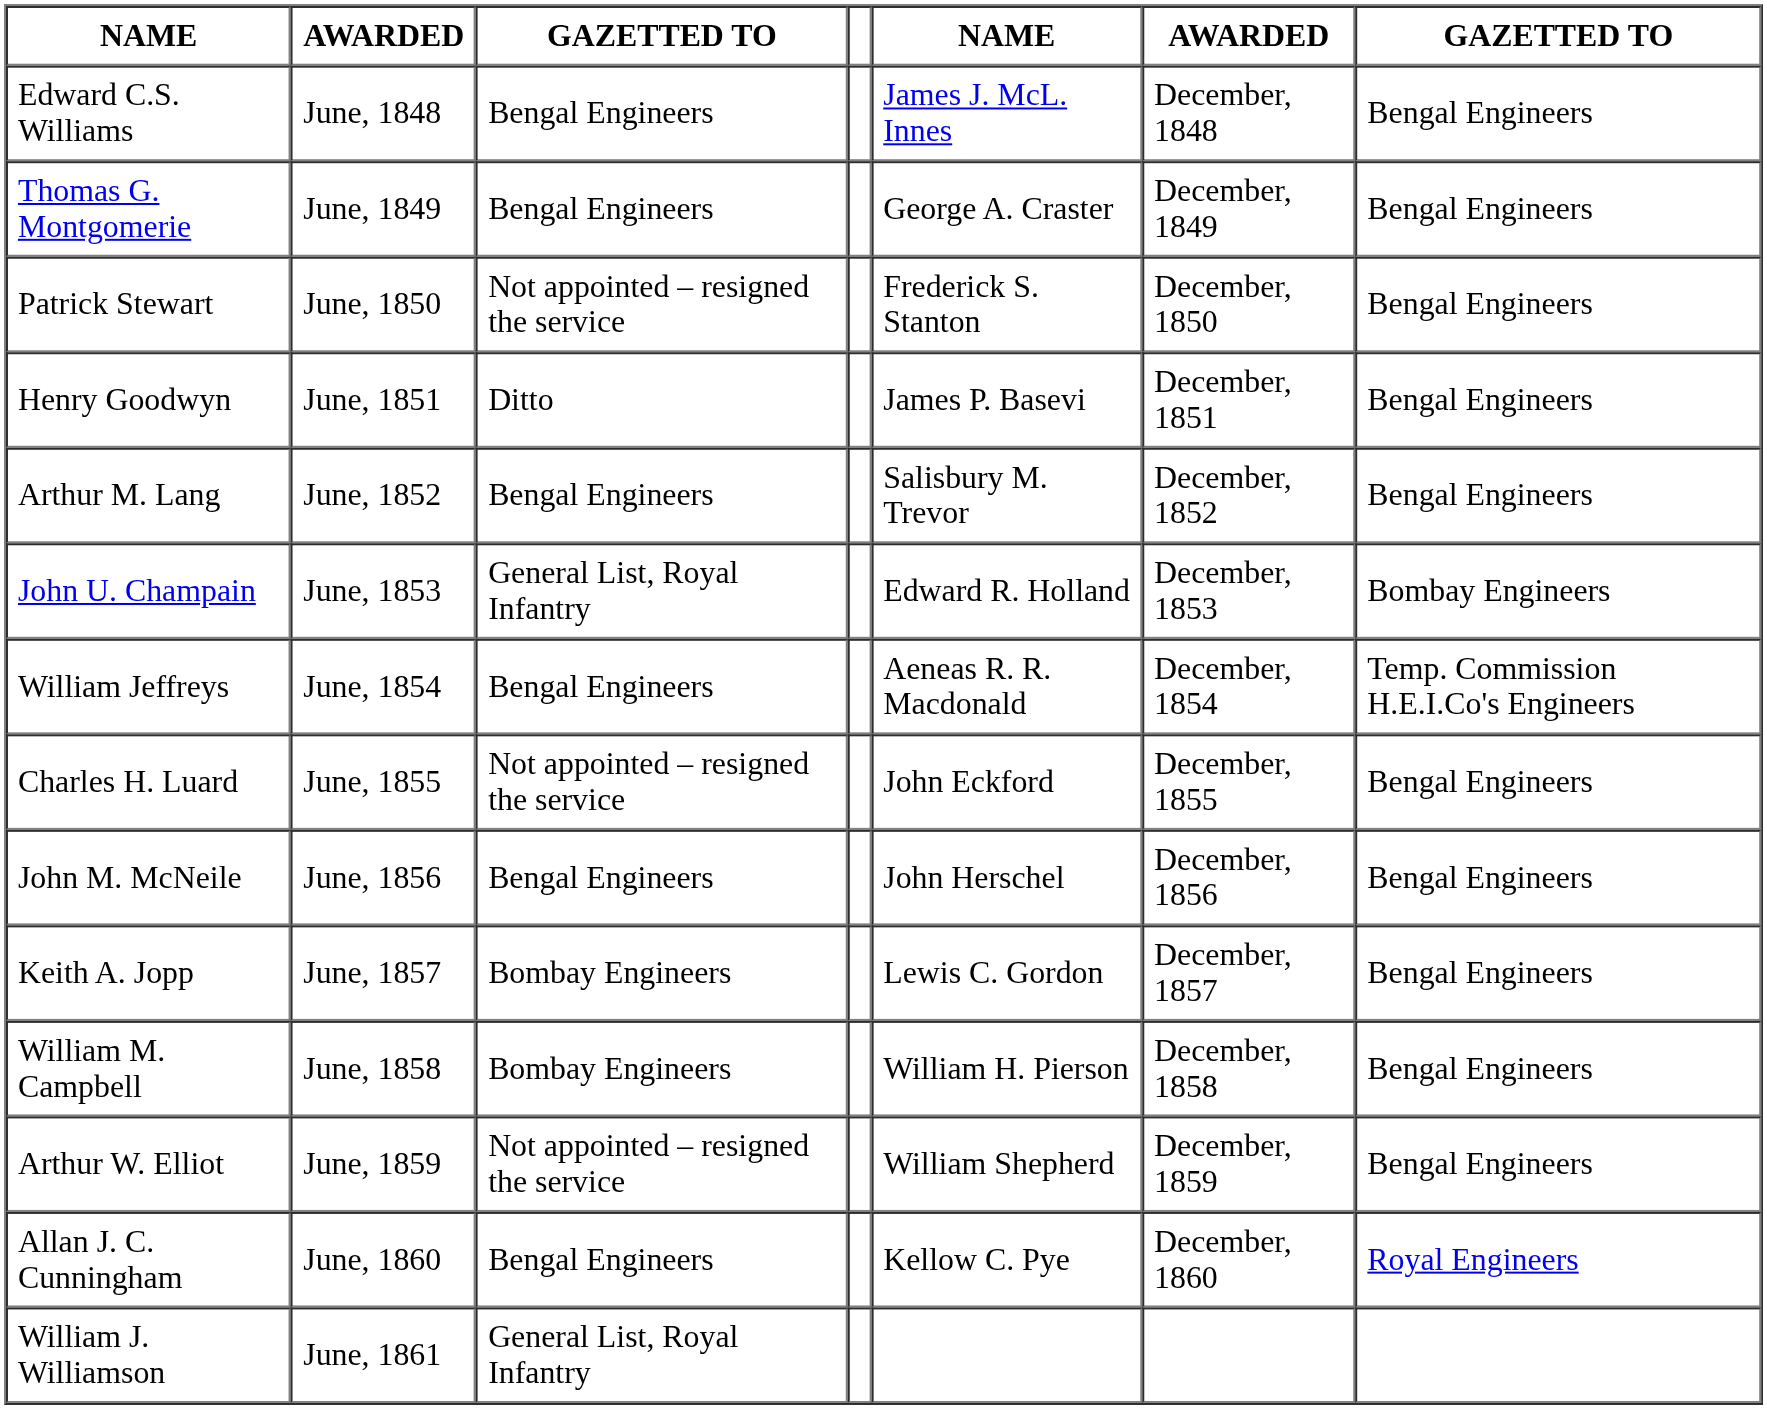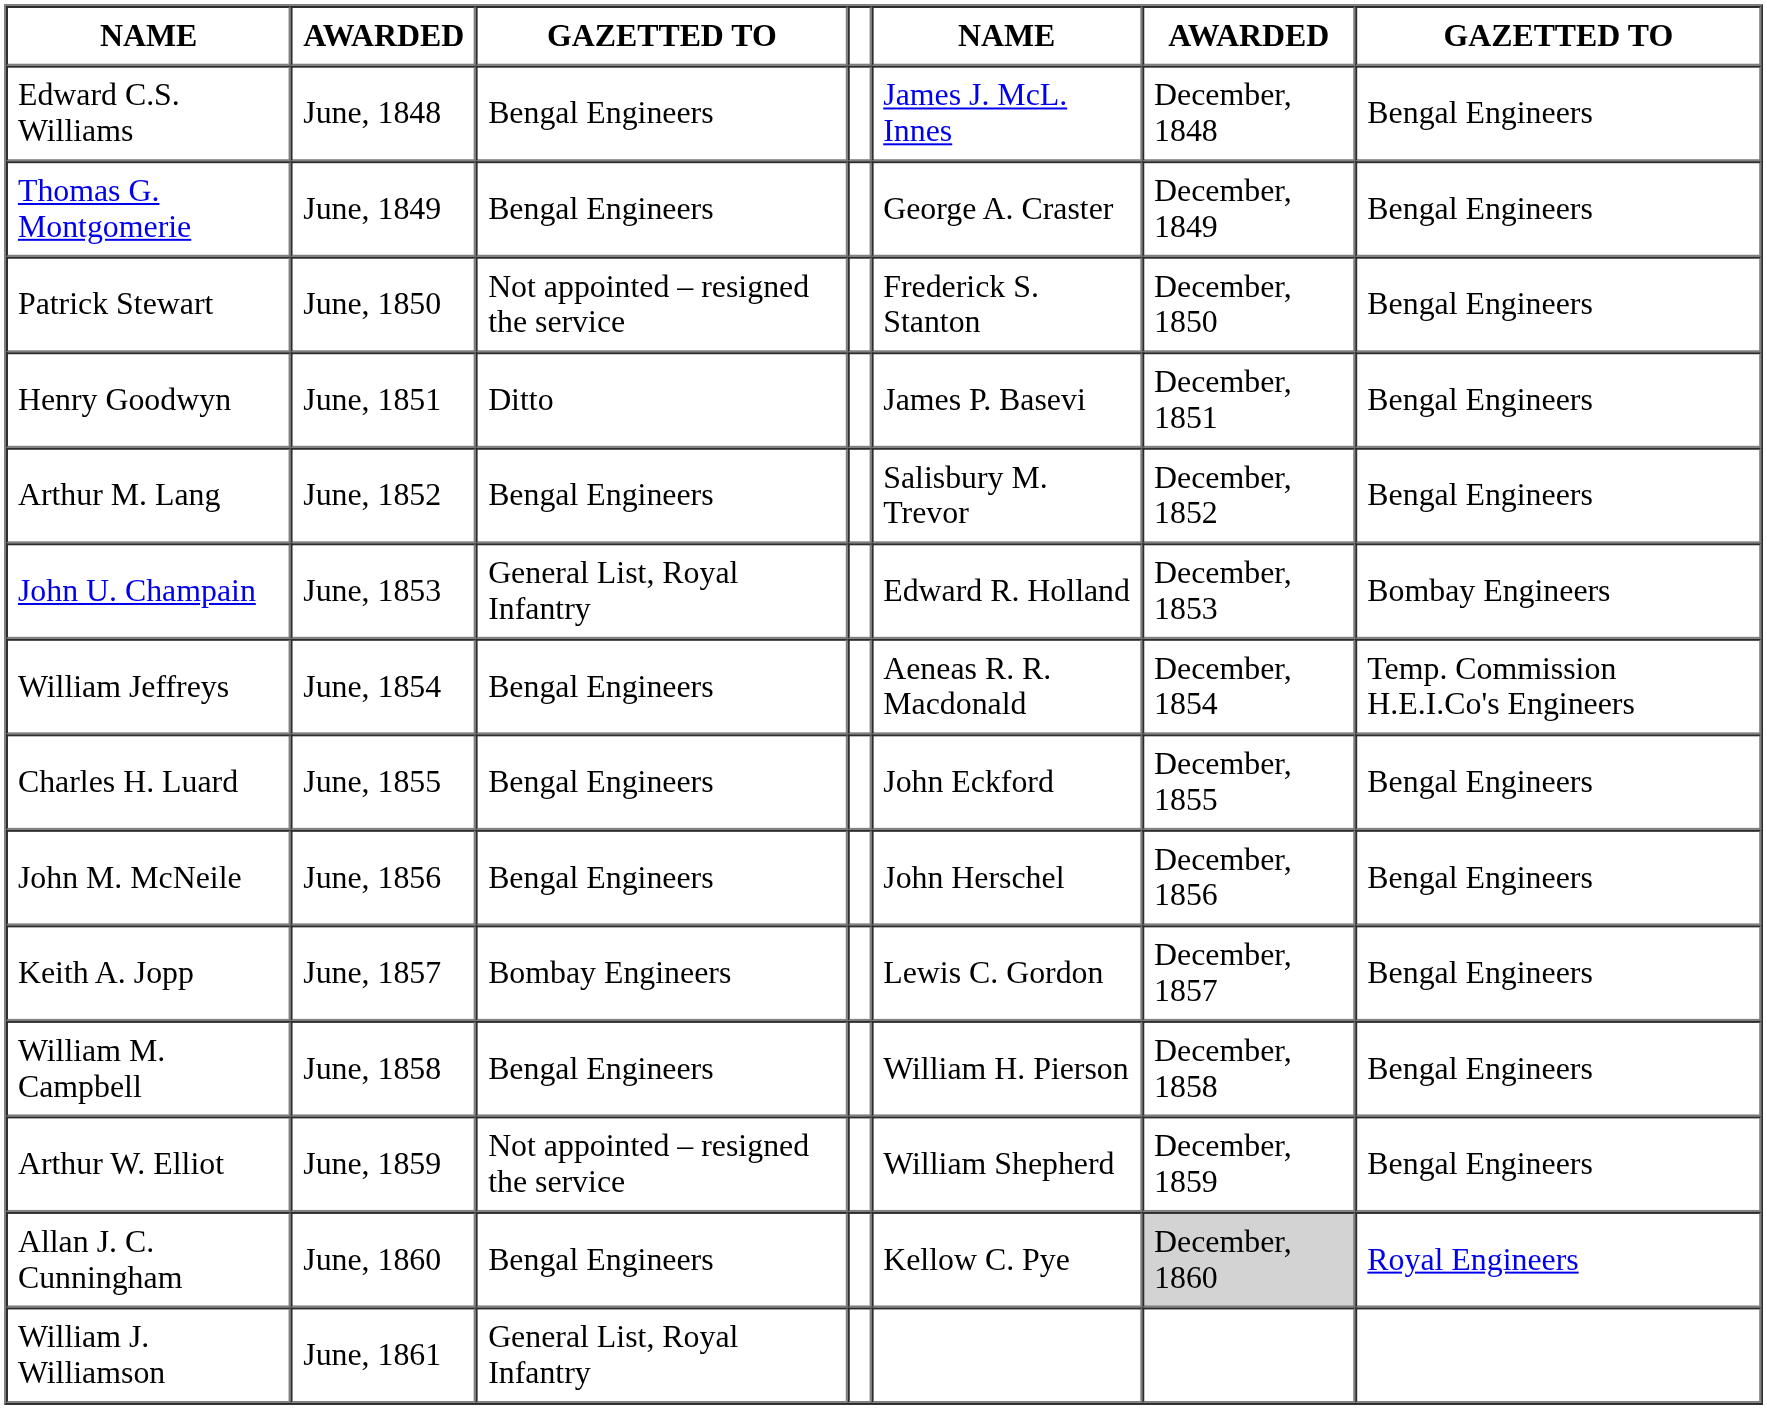Charles H. Luard | column 3: Not appointed – resigned the service -> Bengal Engineers
William M. Campbell | column 3: Bombay Engineers -> Bengal Engineers
Allan J. C. Cunningham | column 6: no background -> lightgrey background
